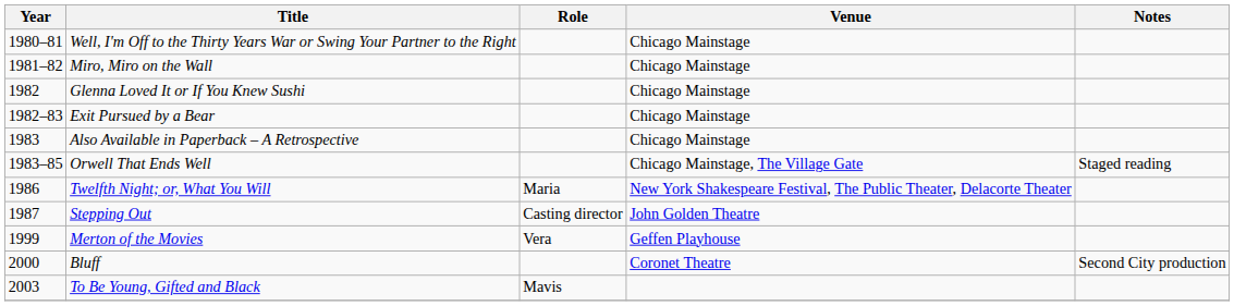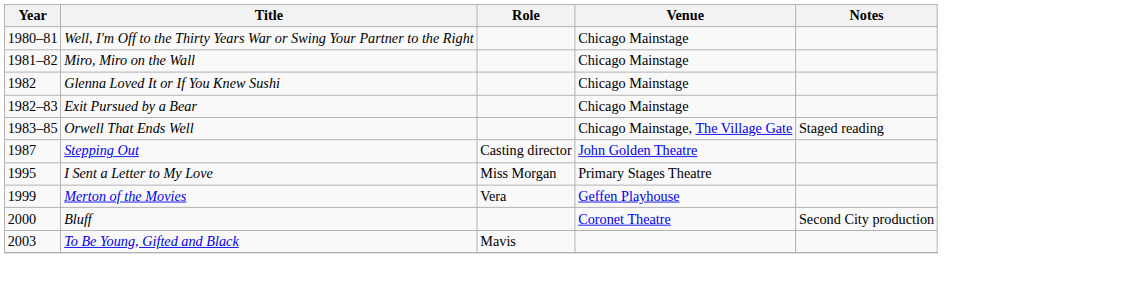- row: 1983 | Also Available in Paperback – A Retrospective | Chicago Mainstage
- row: 1986 | Twelfth Night; or, What You Will | Maria | New York Shakespeare Festival, The Public Theater, Delacorte Theater
+ row: 1995 | I Sent a Letter to My Love | Miss Morgan | Primary Stages Theatre
